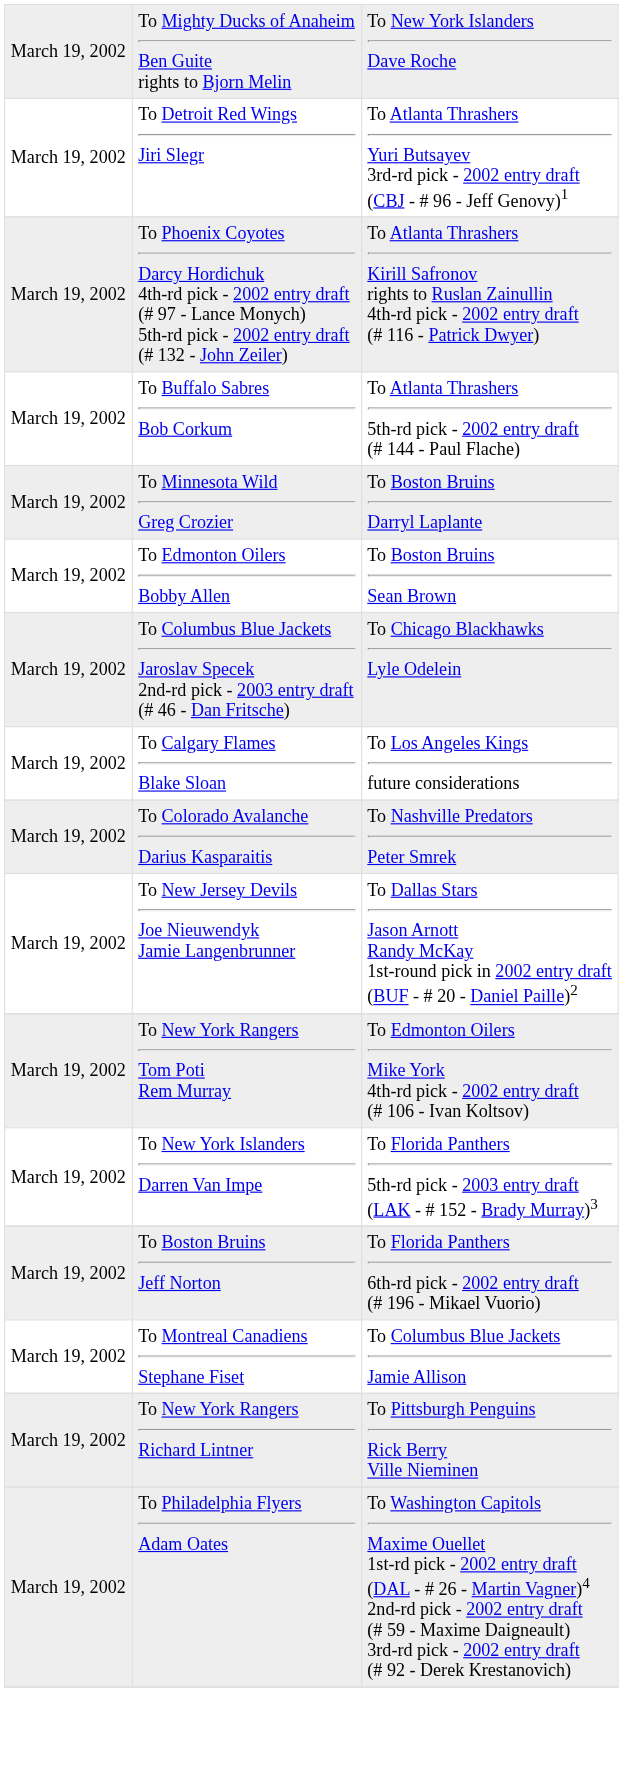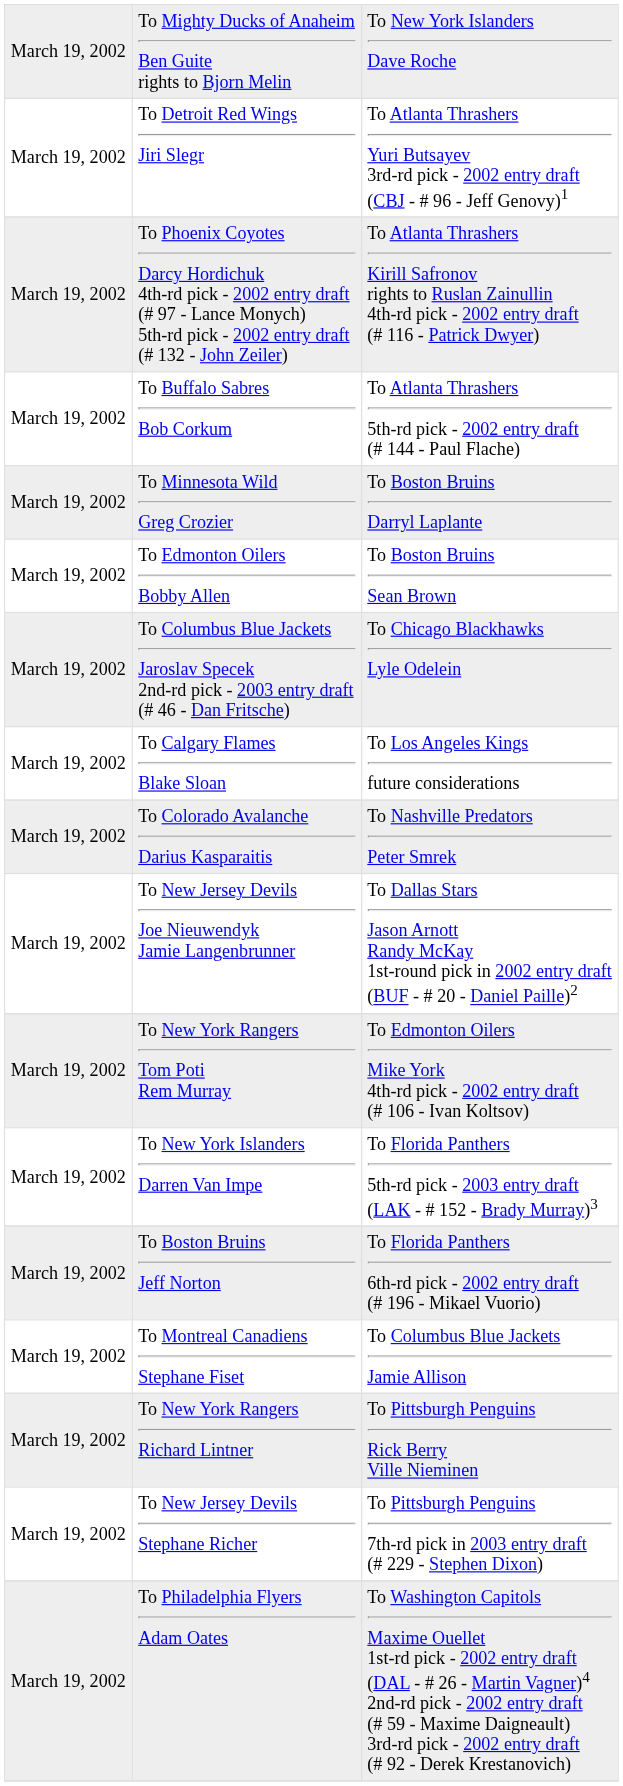+ row: March 19, 2002 | To New Jersey Devils Stephane Richer | To Pittsburgh Penguins 7th-rd pick in 2003 entry draft (# 229 - Stephen Dixon)
